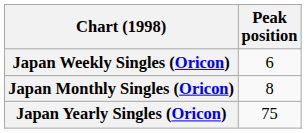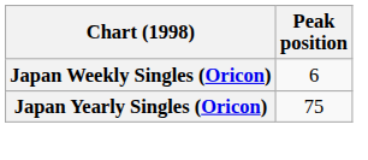- row: Japan Monthly Singles (Oricon) | 8
